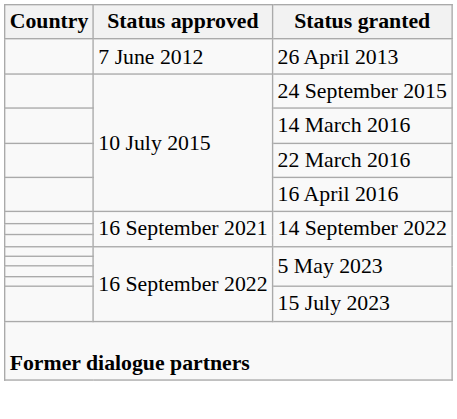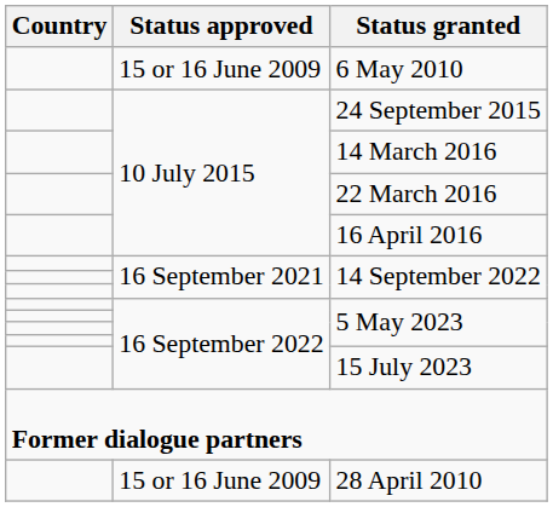+ row: 15 or 16 June 2009 | 6 May 2010
- row: 7 June 2012 | 26 April 2013
+ row: 15 or 16 June 2009 | 28 April 2010
